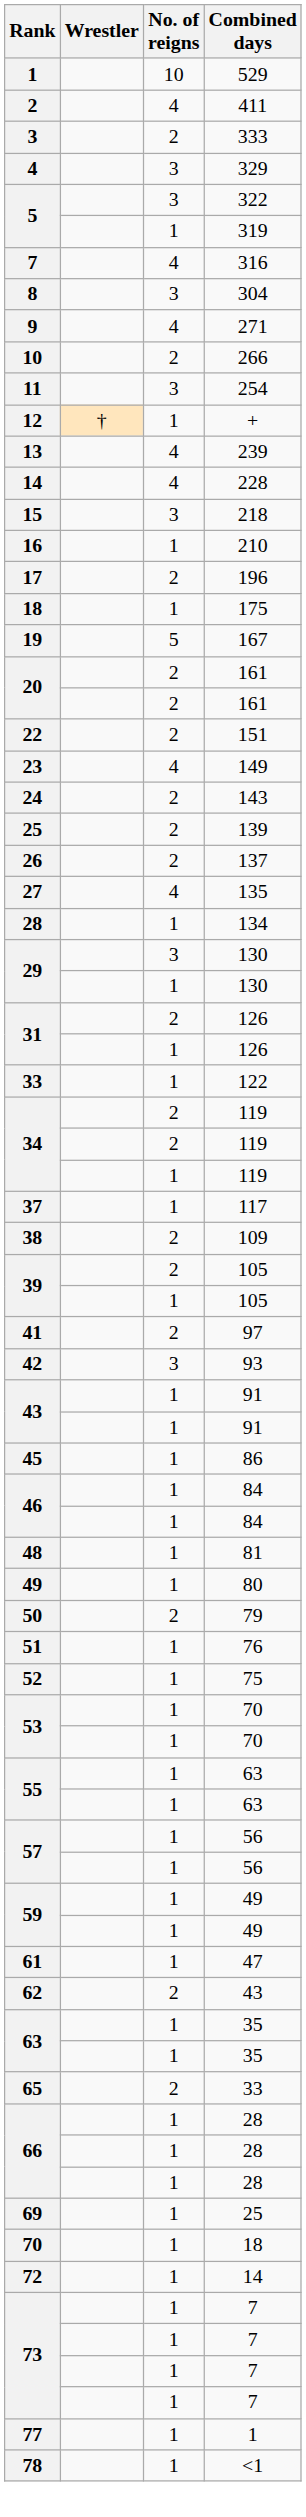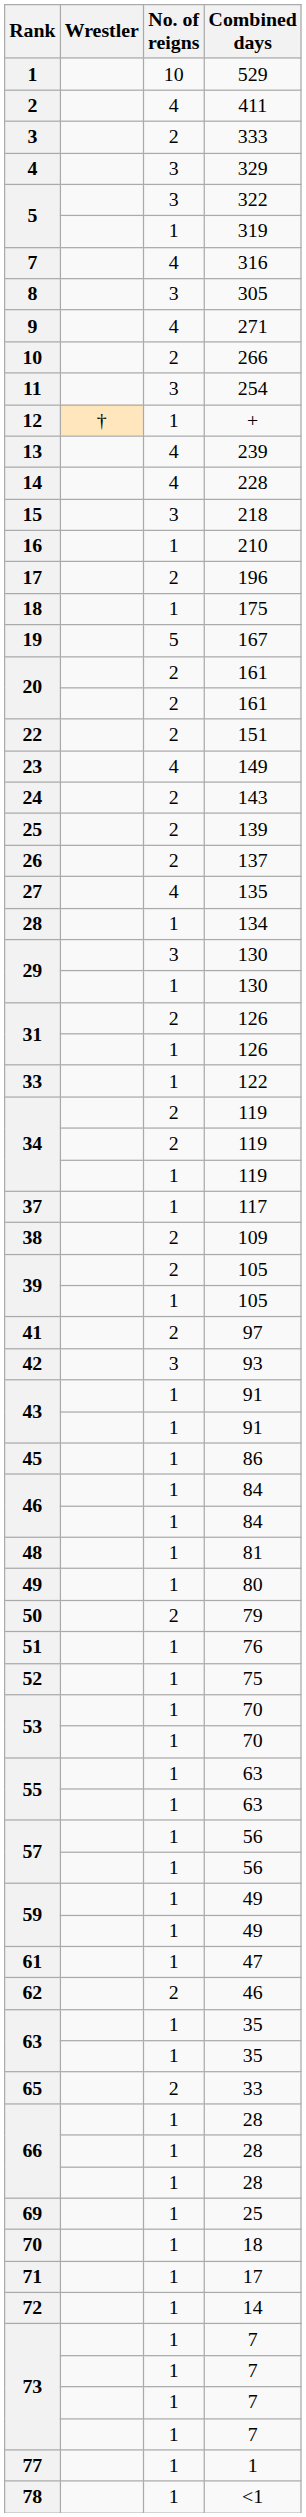8 | Combined days: 304 -> 305
62 | Combined days: 43 -> 46
+ row: 71 | 1 | 17
